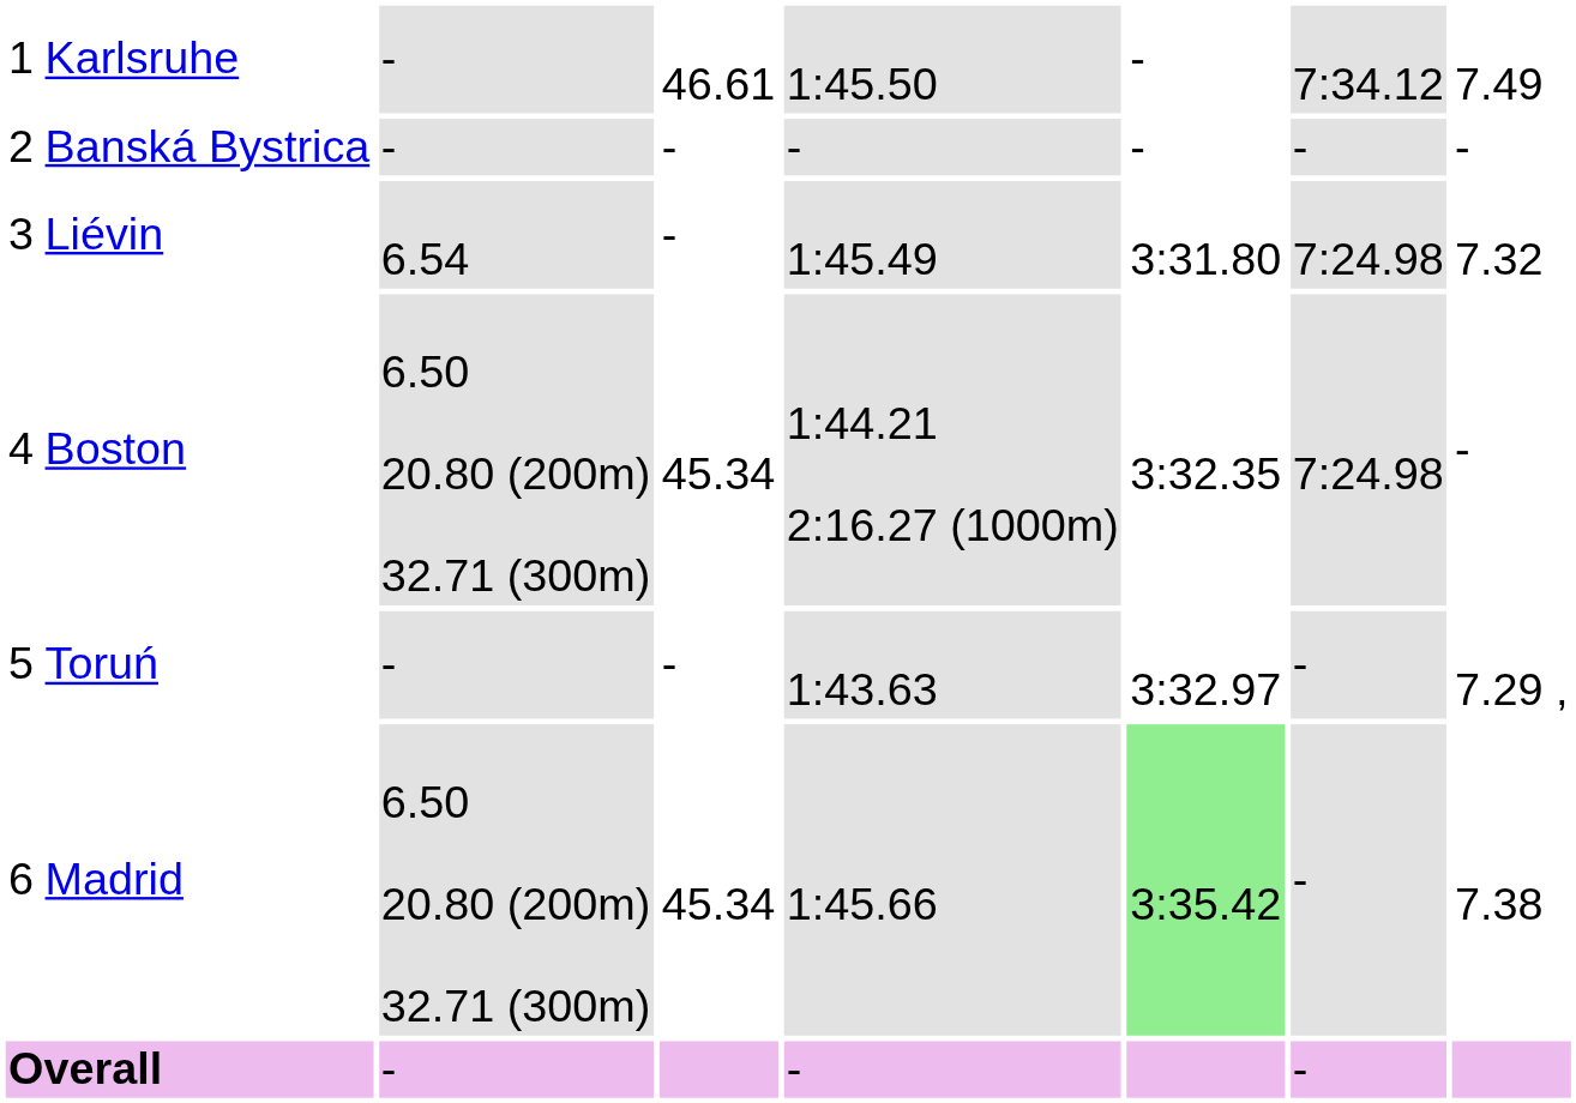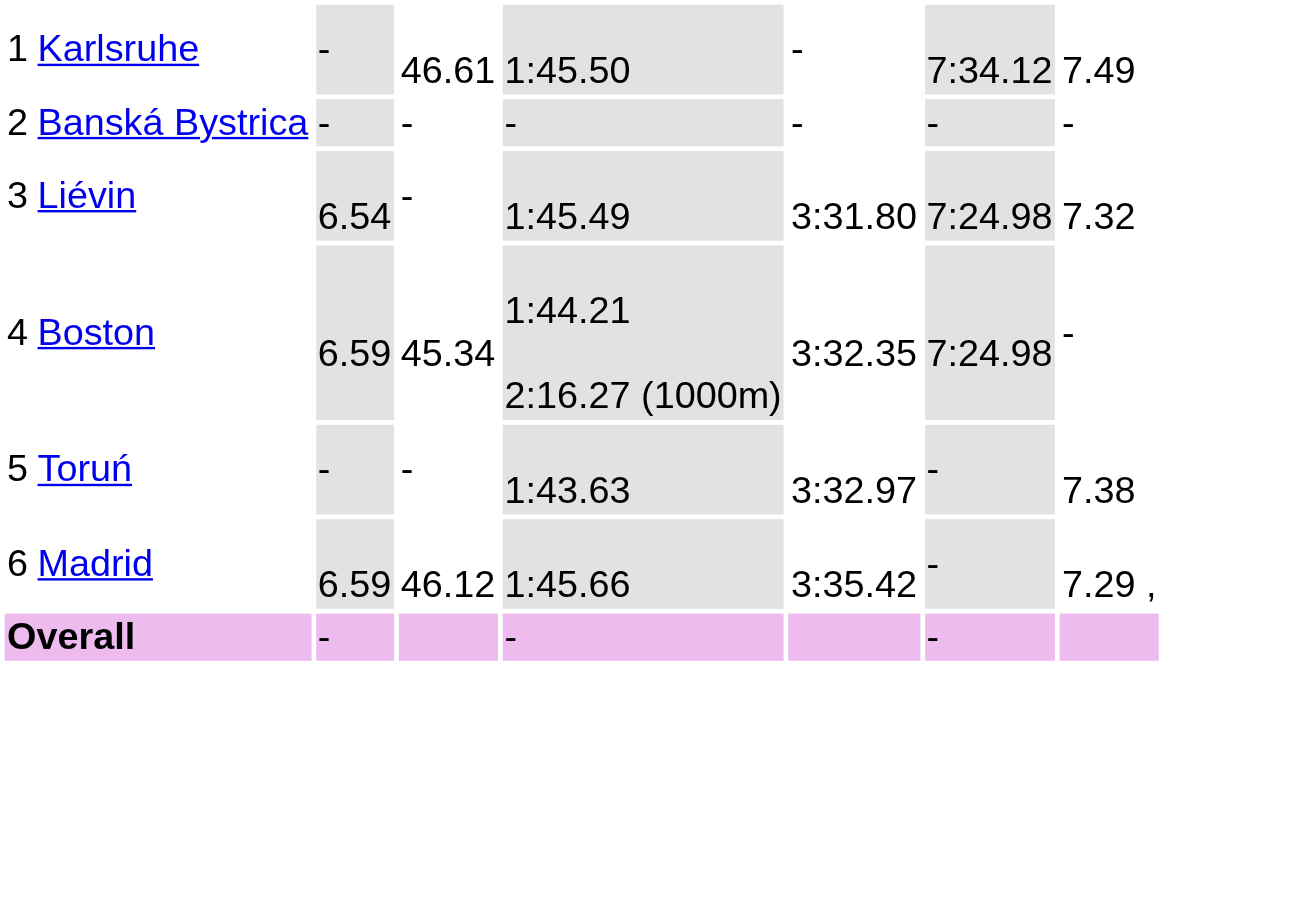Boston | column 3: 6.50 20.80 (200m) 32.71 (300m) -> 6.59
Toruń | column 8: 7.29 , -> 7.38
Madrid | column 3: 6.50 20.80 (200m) 32.71 (300m) -> 6.59
Madrid | column 4: 45.34 -> 46.12
Madrid | column 6: lightgreen background -> no background
Madrid | column 8: 7.38 -> 7.29 ,
